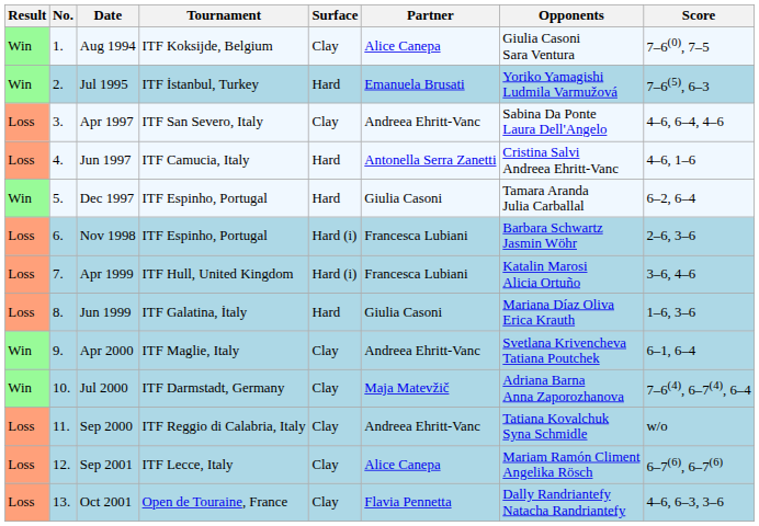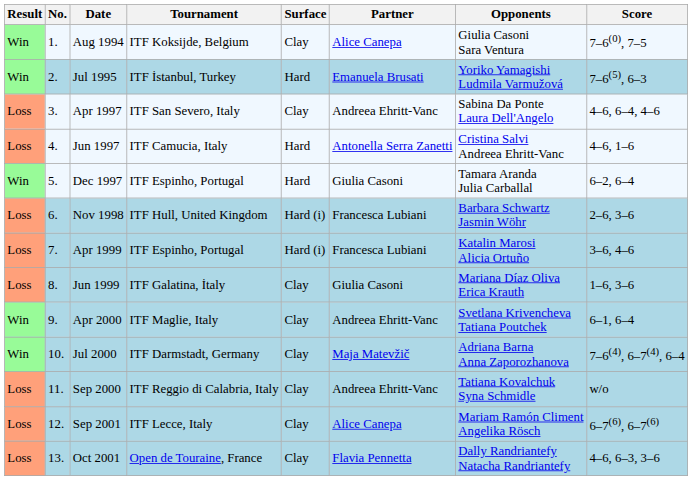Nov 1998 | Tournament: ITF Espinho, Portugal -> ITF Hull, United Kingdom
Apr 1999 | Tournament: ITF Hull, United Kingdom -> ITF Espinho, Portugal
Jun 1999 | Surface: Hard -> Clay
